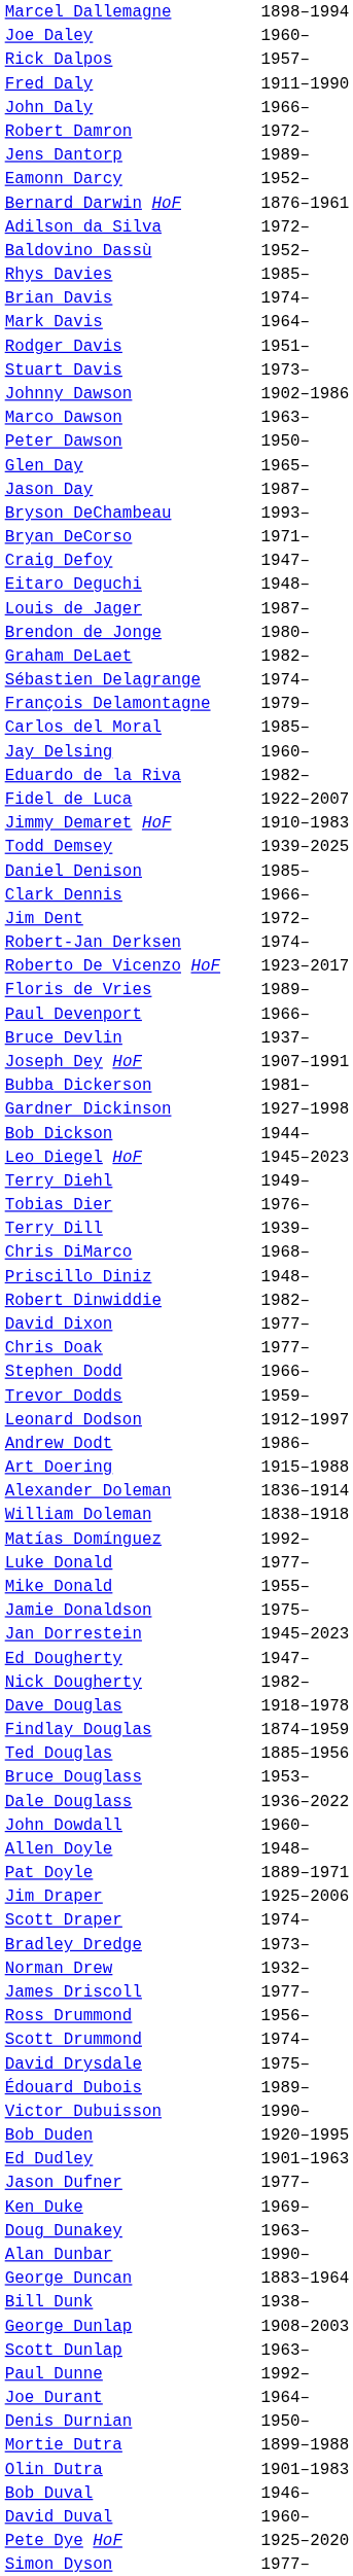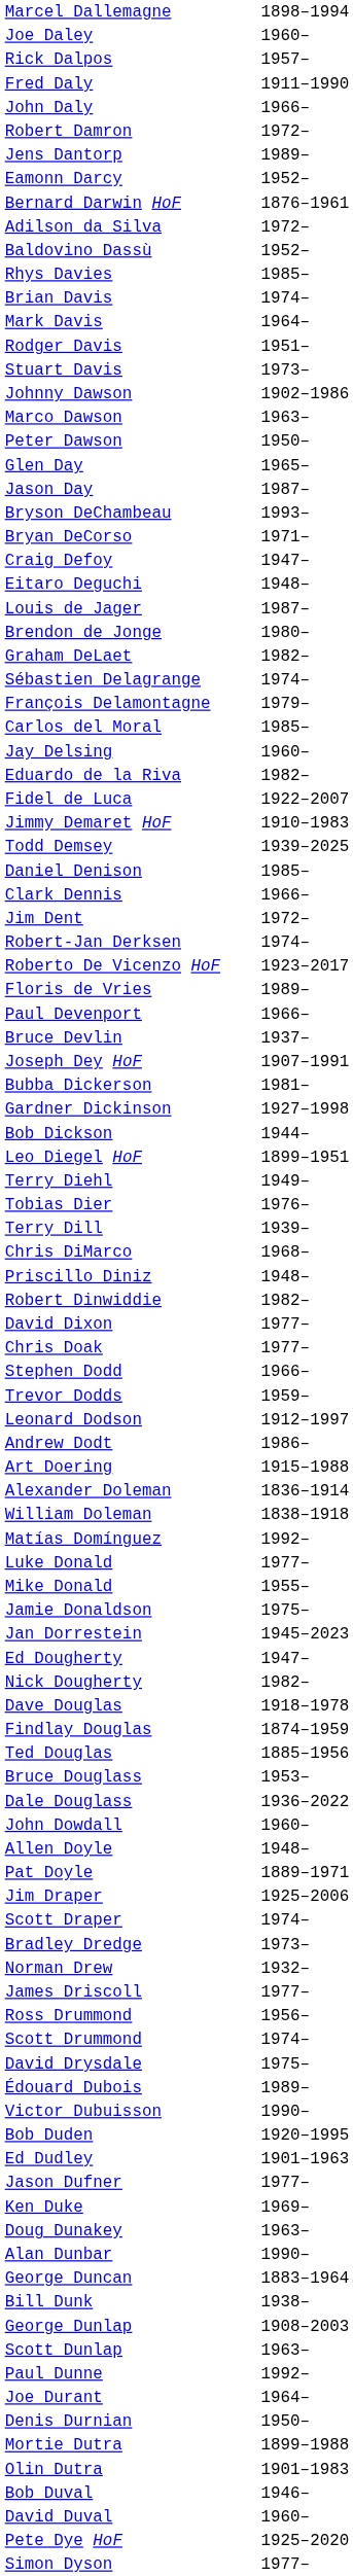Leo Diegel HoF | column 2: 1945–2023 -> 1899–1951
